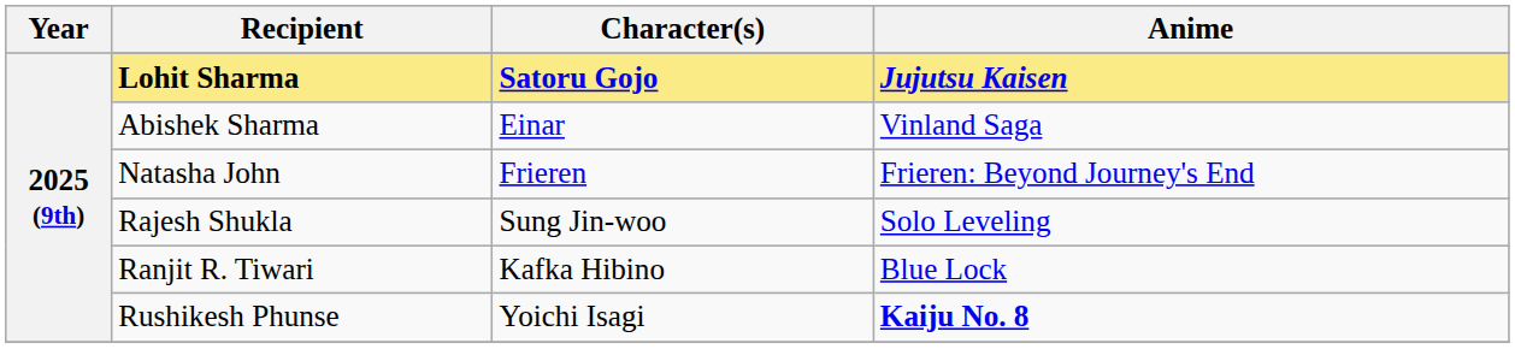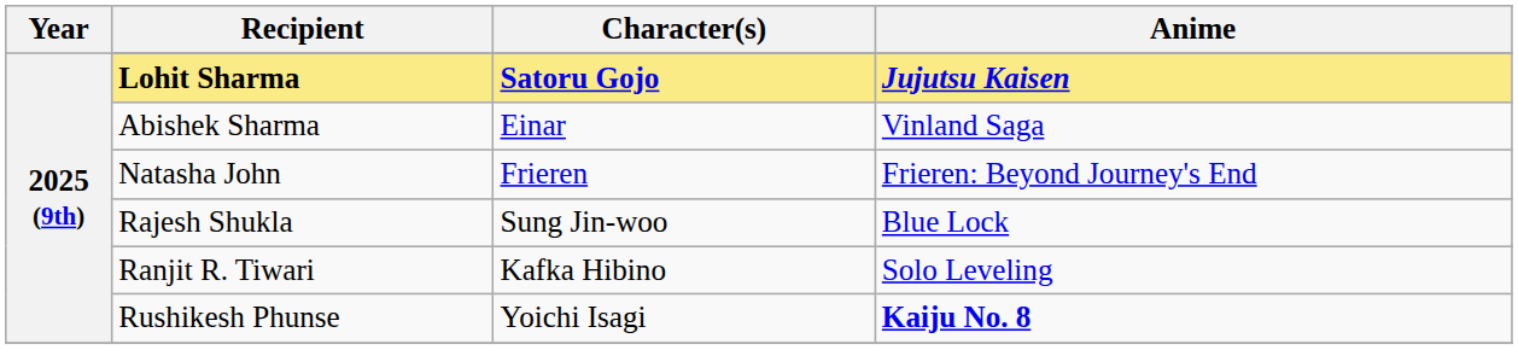Rajesh Shukla | Anime: Solo Leveling -> Blue Lock
Ranjit R. Tiwari | Anime: Blue Lock -> Solo Leveling
